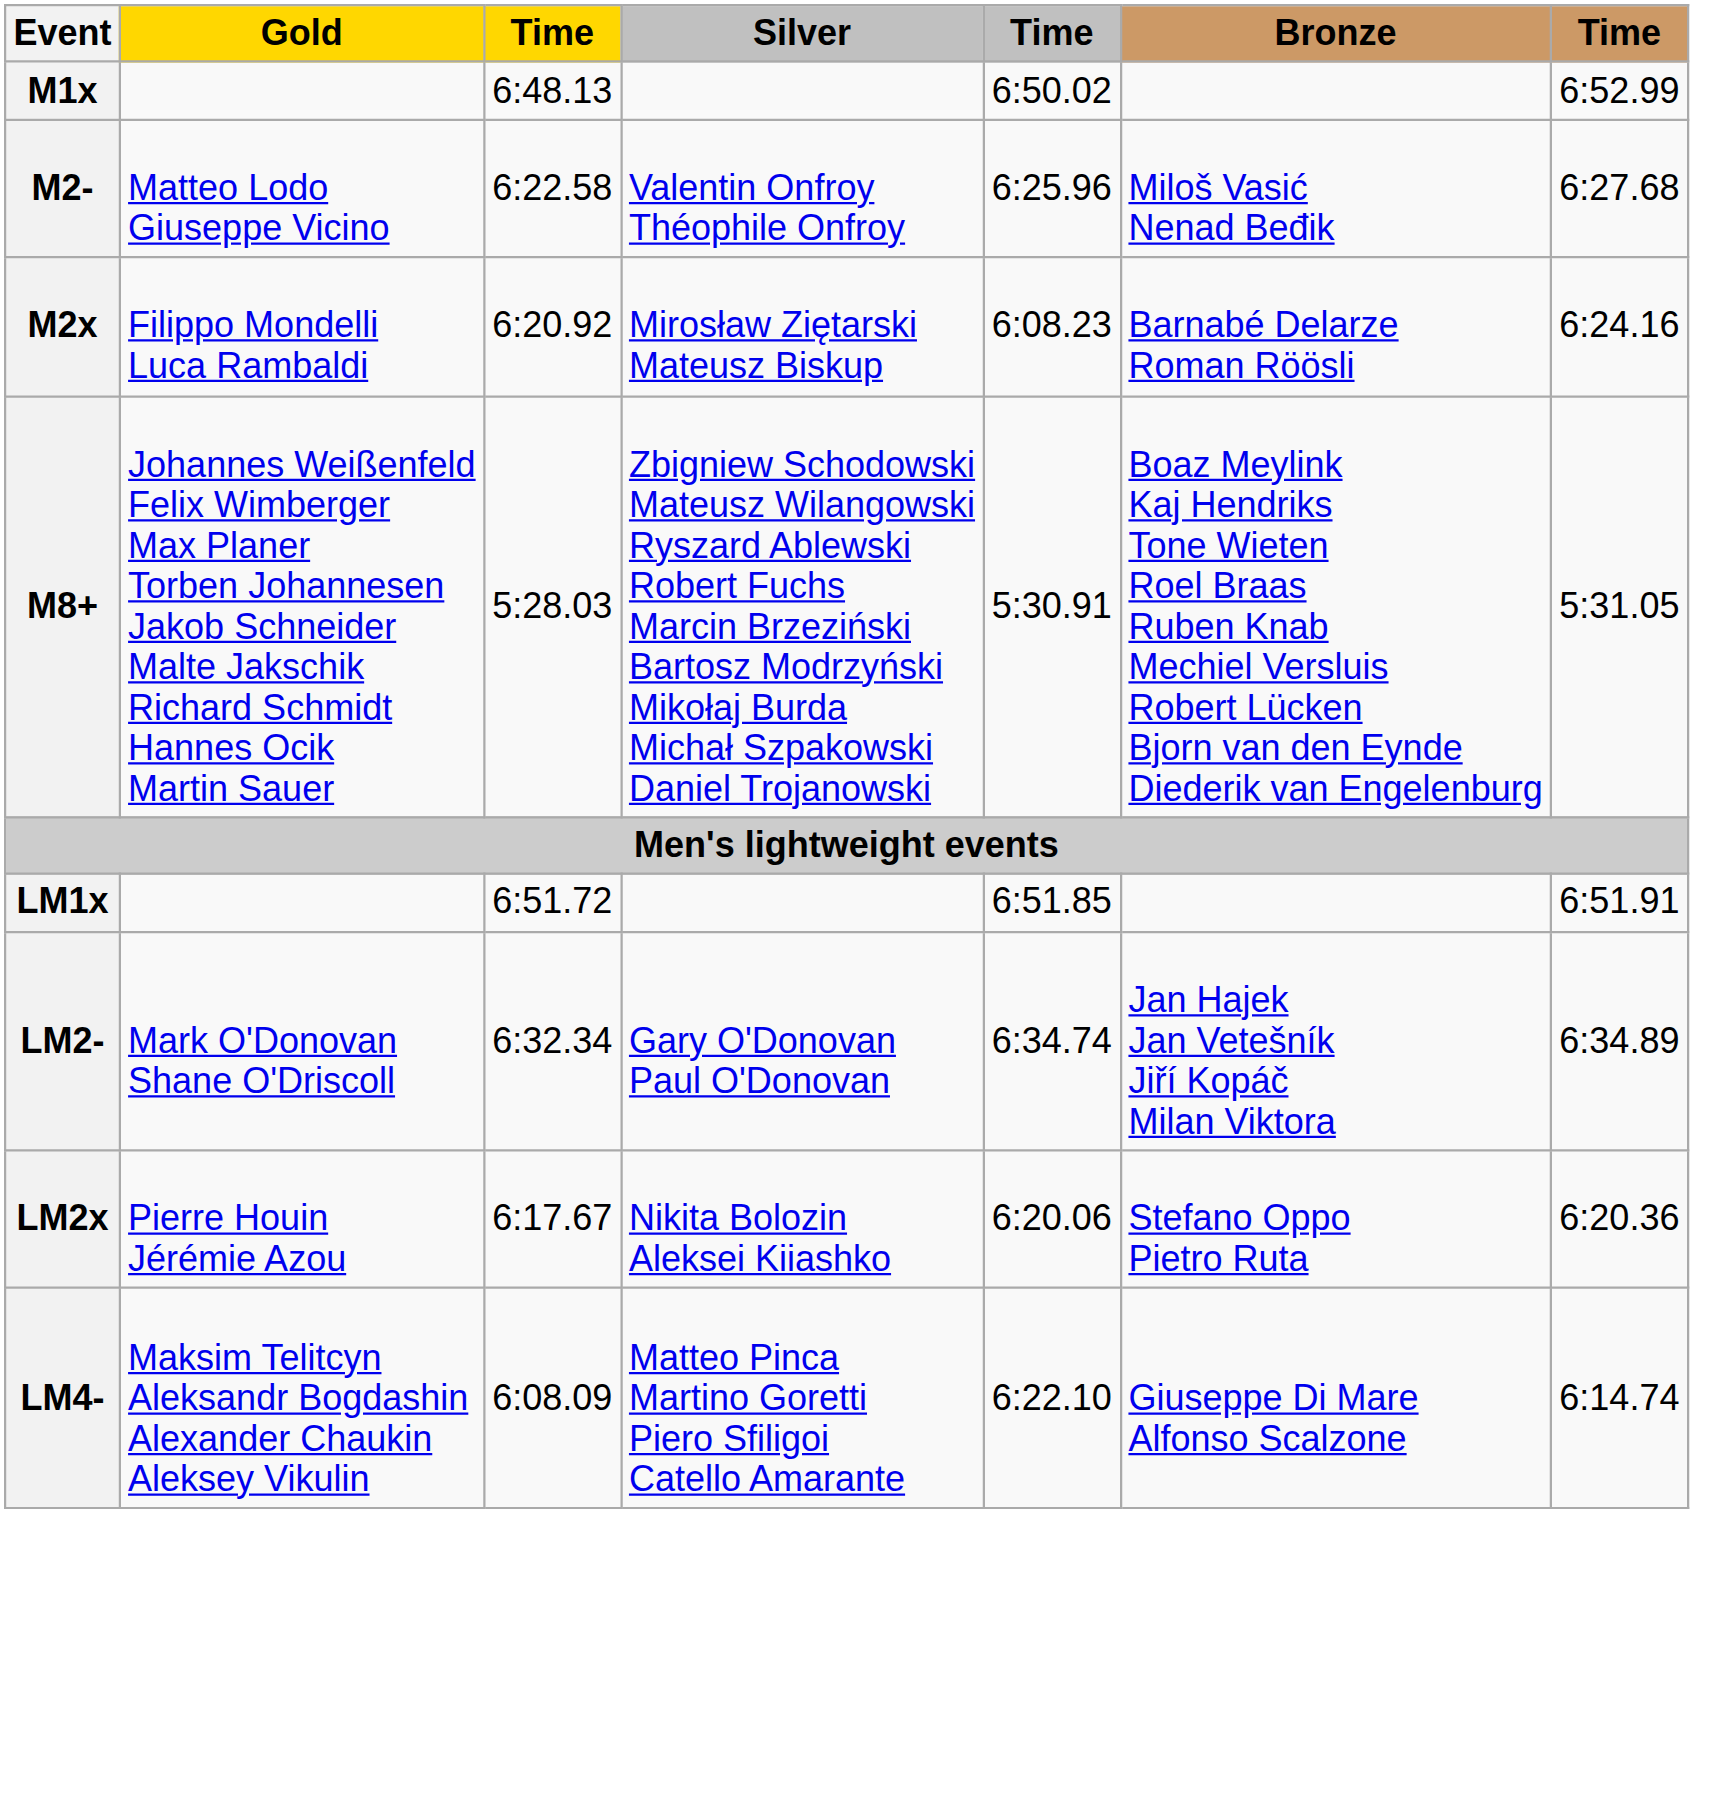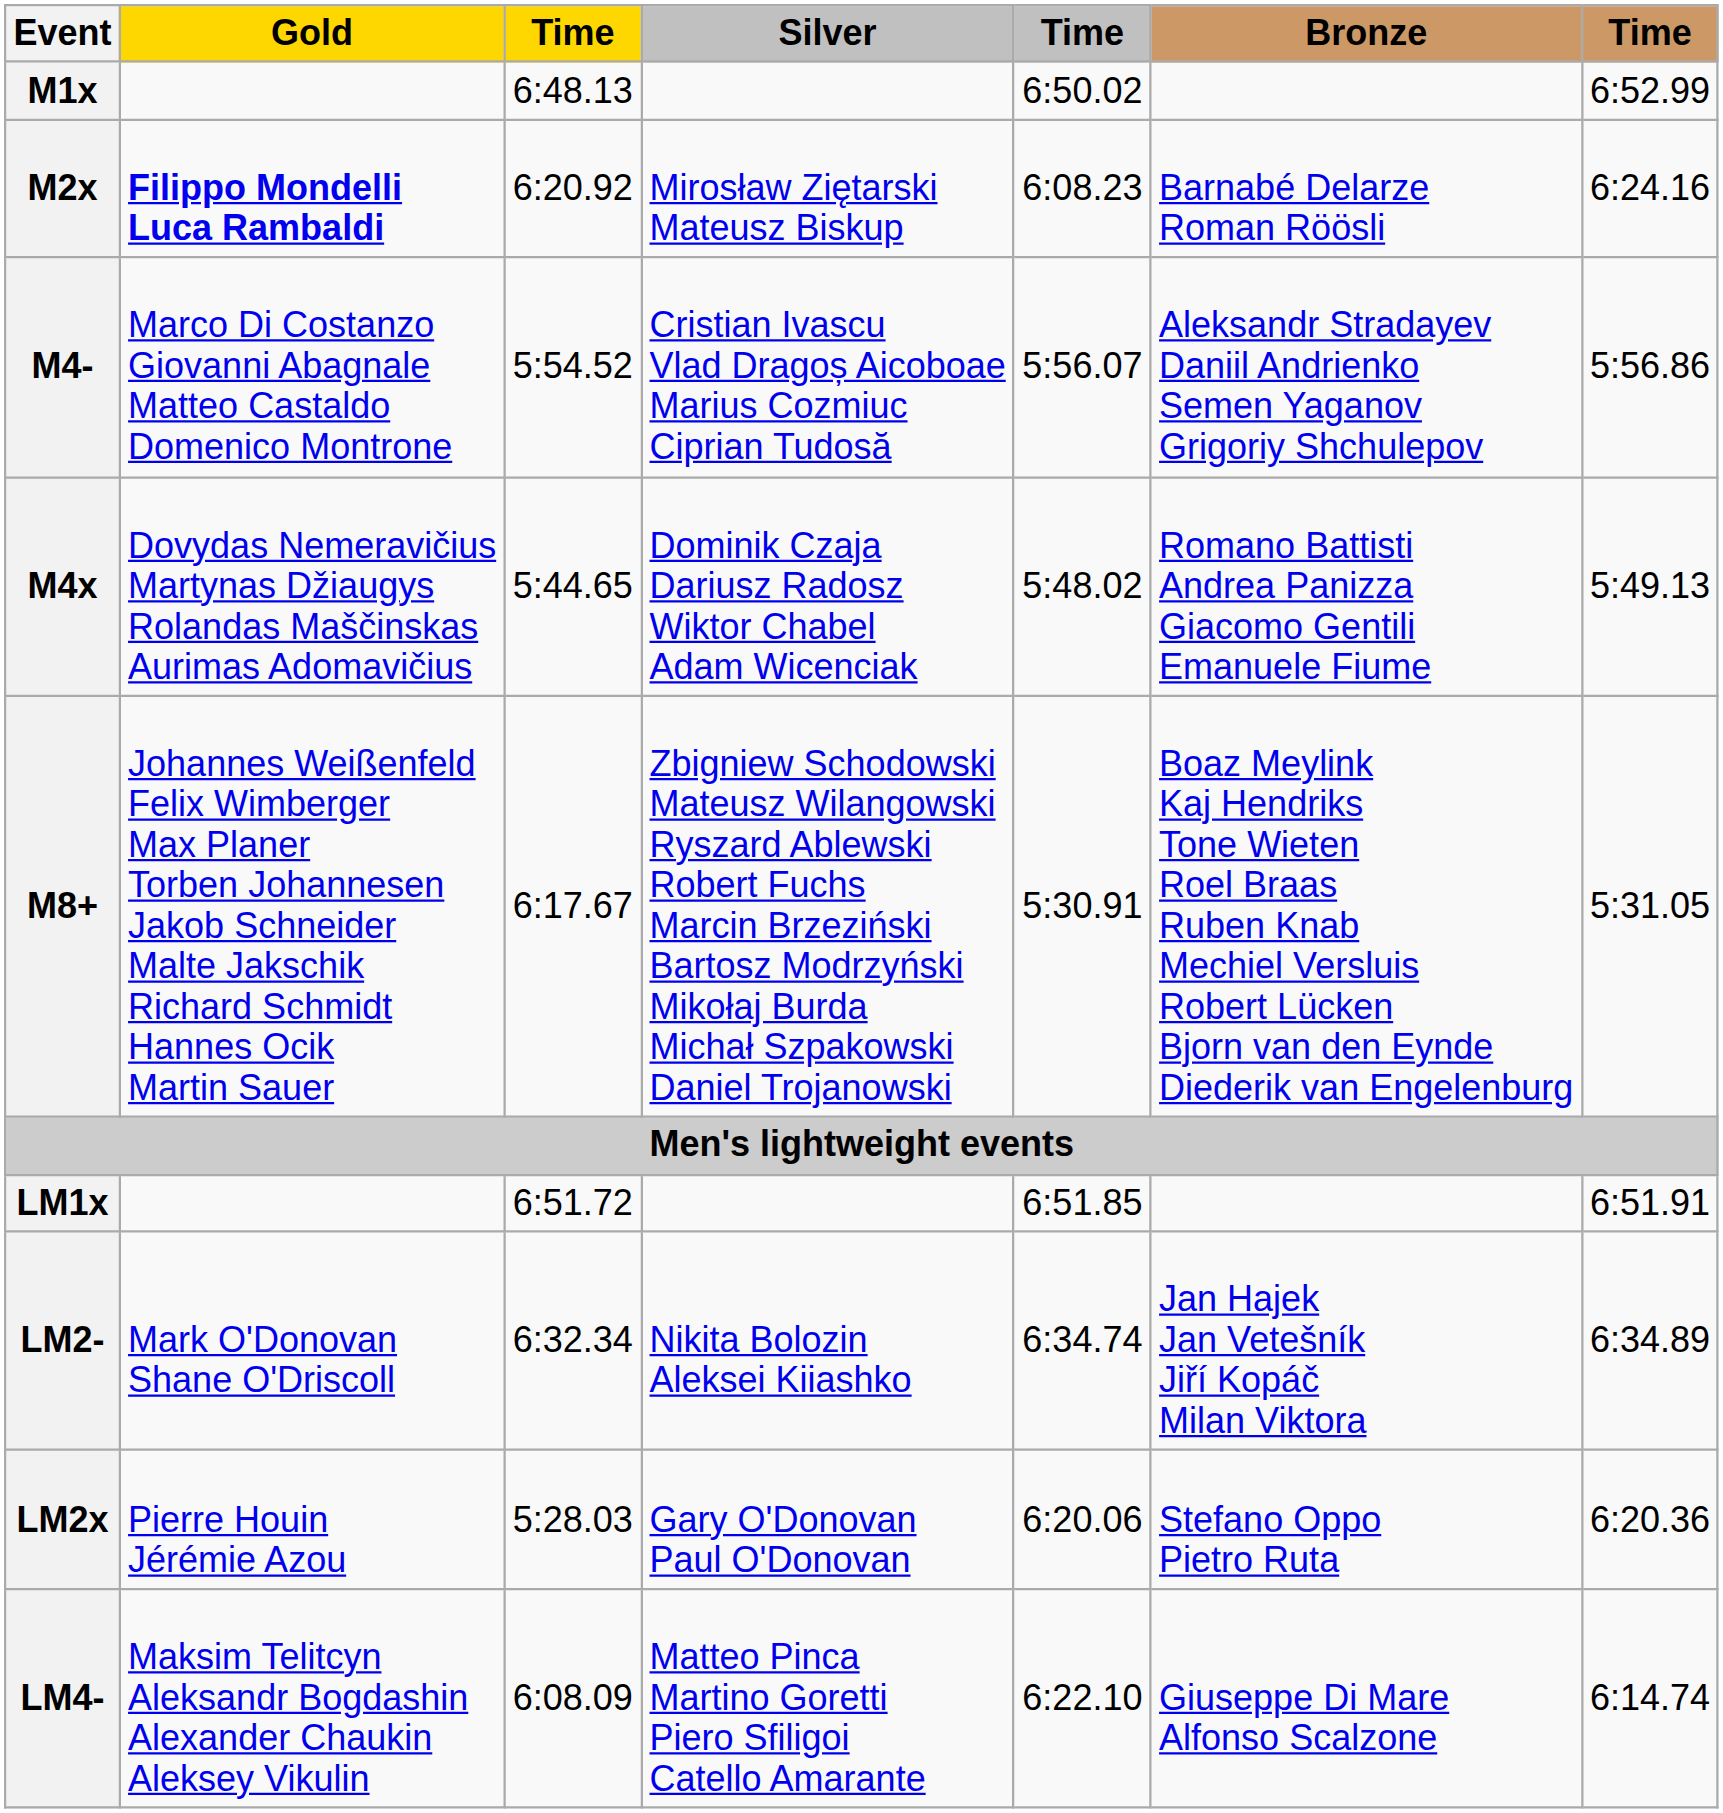- row: M2- | Matteo Lodo Giuseppe Vicino | 6:22.58 | Valentin Onfroy Théophile Onfroy | 6:25.96 | Miloš Vasić Nenad Beđik | 6:27.68
M2x | Gold: normal -> bold
+ row: M4- | Marco Di Costanzo Giovanni Abagnale Matteo Castaldo Domenico Montrone | 5:54.52 | Cristian Ivascu Vlad Dragoș Aicoboae Marius Cozmiuc Ciprian Tudosă | 5:56.07 | Aleksandr Stradayev Daniil Andrienko Semen Yaganov Grigoriy Shchulepov | 5:56.86
+ row: M4x | Dovydas Nemeravičius Martynas Džiaugys Rolandas Maščinskas Aurimas Adomavičius | 5:44.65 | Dominik Czaja Dariusz Radosz Wiktor Chabel Adam Wicenciak | 5:48.02 | Romano Battisti Andrea Panizza Giacomo Gentili Emanuele Fiume | 5:49.13
M8+ | column 3: 5:28.03 -> 6:17.67
LM2- | Silver: Gary O'Donovan Paul O'Donovan -> Nikita Bolozin Aleksei Kiiashko
LM2x | column 3: 6:17.67 -> 5:28.03
LM2x | Silver: Nikita Bolozin Aleksei Kiiashko -> Gary O'Donovan Paul O'Donovan
